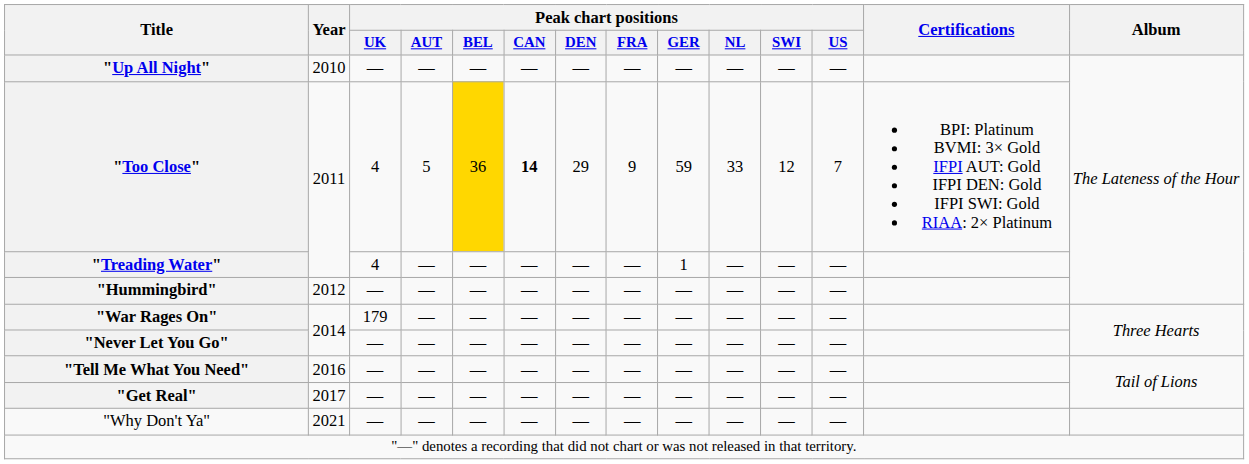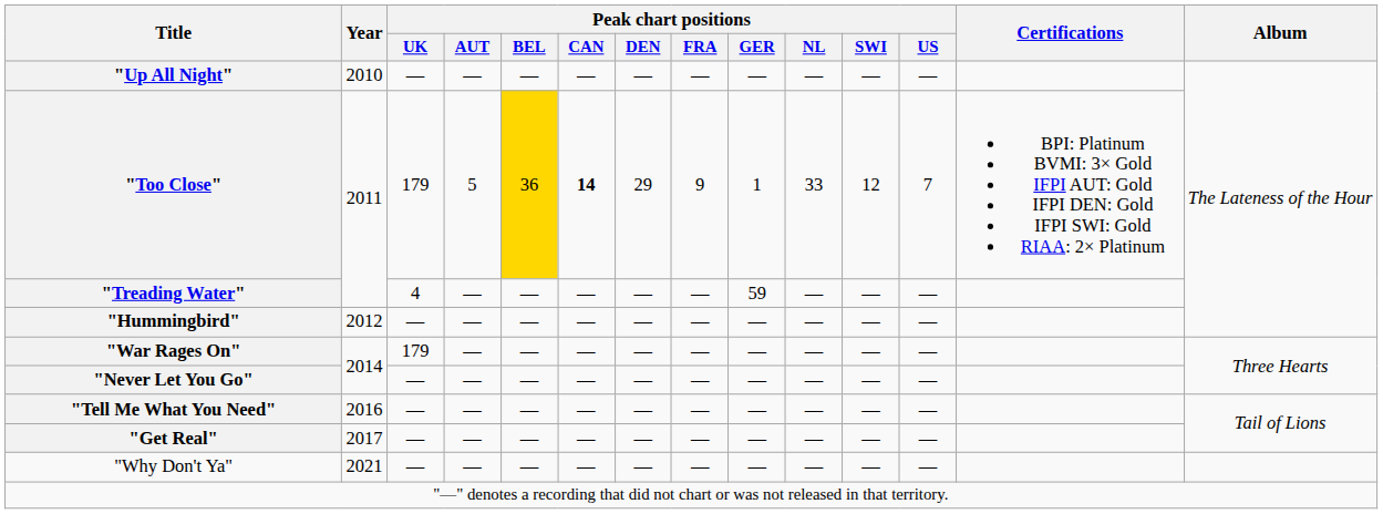"Too Close" | Peak chart positions / UK: 4 -> 179
"Too Close" | Peak chart positions / GER: 59 -> 1
"Treading Water" | Peak chart positions / GER: 1 -> 59
